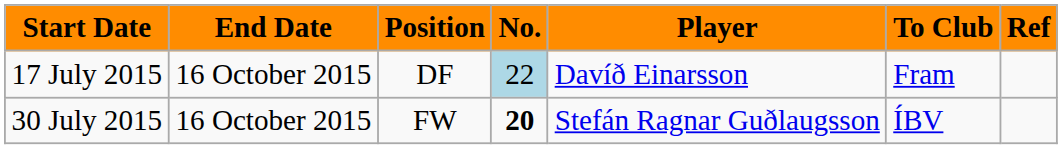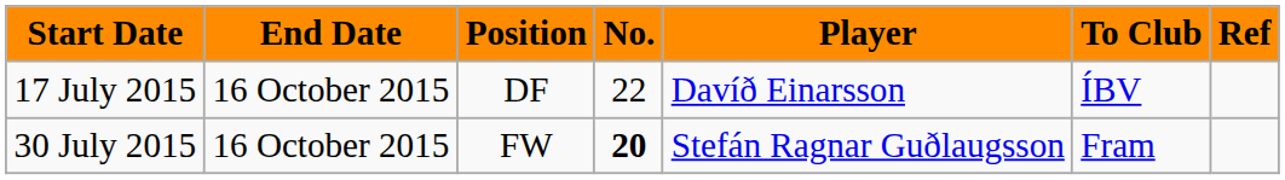17 July 2015 | No.: lightblue background -> no background
17 July 2015 | To Club: Fram -> ÍBV
30 July 2015 | To Club: ÍBV -> Fram
